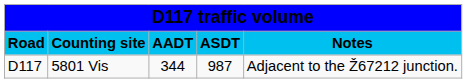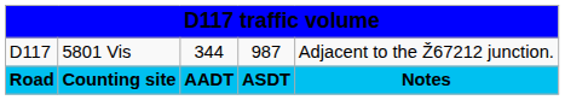rows swapped: Road <-> D117
